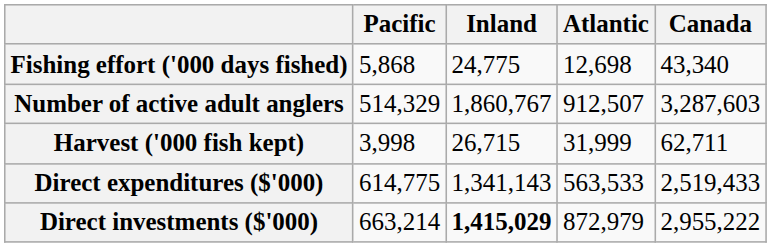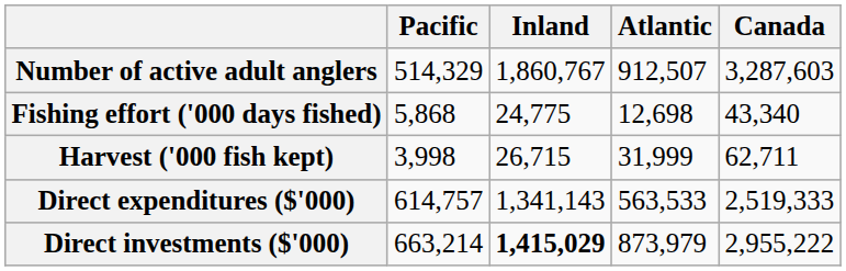rows swapped: Number of active adult anglers <-> Fishing effort ('000 days fished)
Direct expenditures ($'000) | Pacific: 614,775 -> 614,757
Direct expenditures ($'000) | Canada: 2,519,433 -> 2,519,333
Direct investments ($'000) | Atlantic: 872,979 -> 873,979
